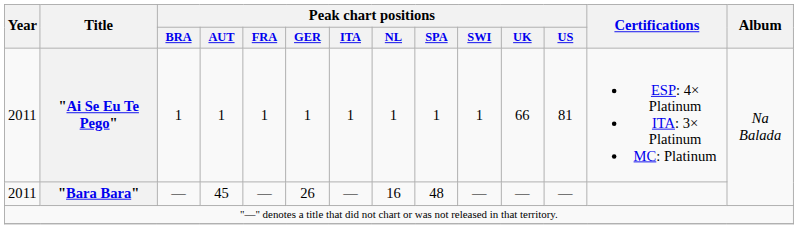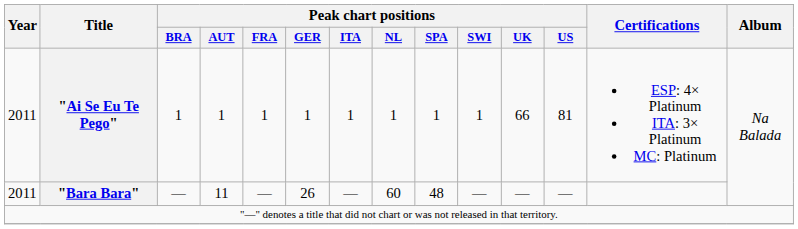"Bara Bara" | Peak chart positions / AUT: 45 -> 11
"Bara Bara" | Peak chart positions / NL: 16 -> 60
